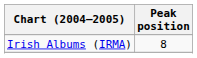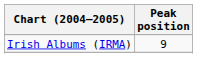Irish Albums (IRMA) | Peak position: 8 -> 9
